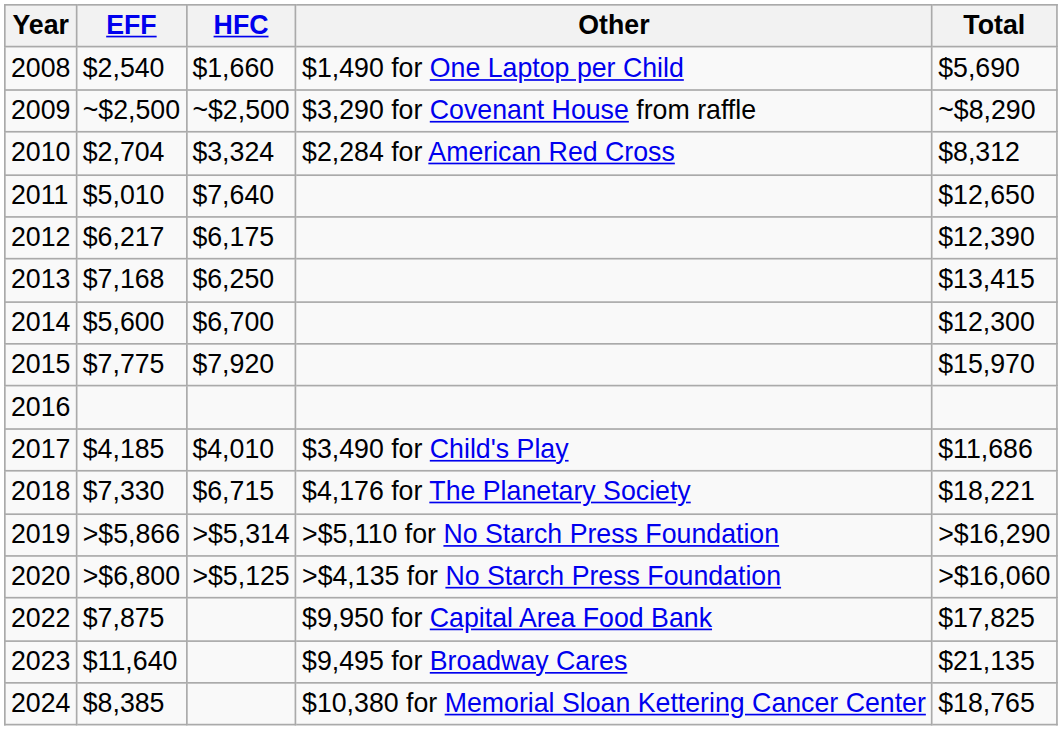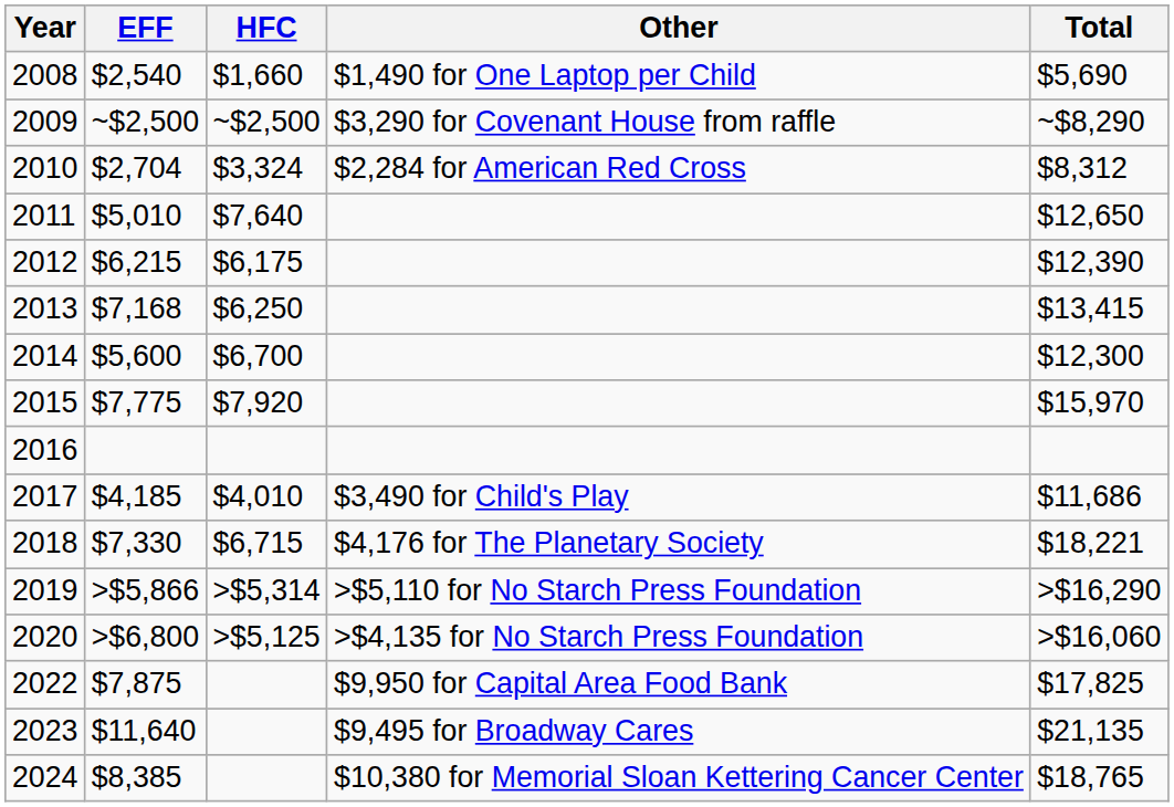2012 | EFF: $6,217 -> $6,215
